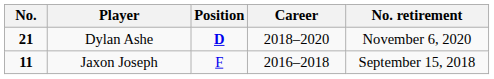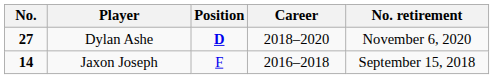Dylan Ashe | No.: 21 -> 27
Jaxon Joseph | No.: 11 -> 14
